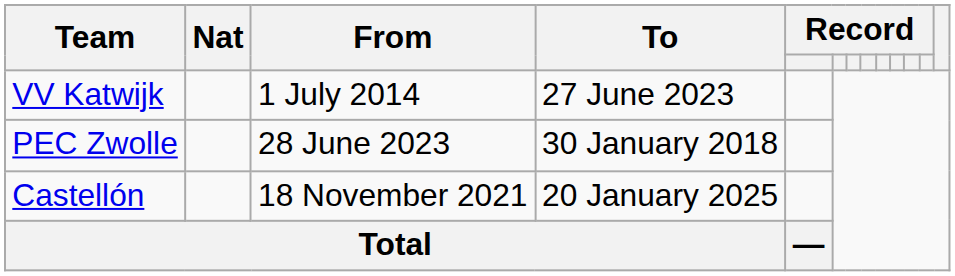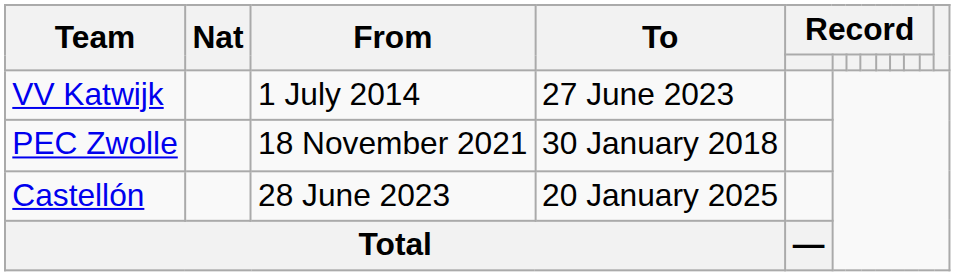PEC Zwolle | From: 28 June 2023 -> 18 November 2021
Castellón | From: 18 November 2021 -> 28 June 2023
